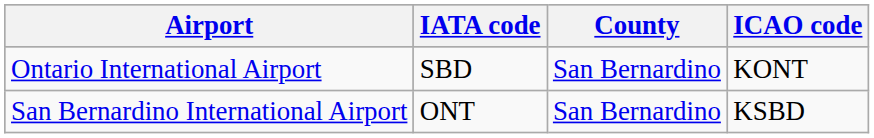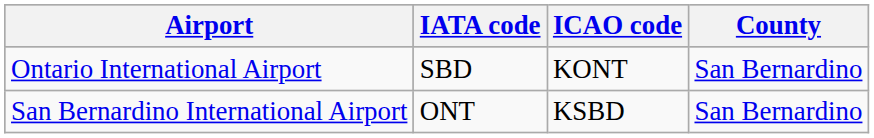columns swapped: ICAO code <-> County
